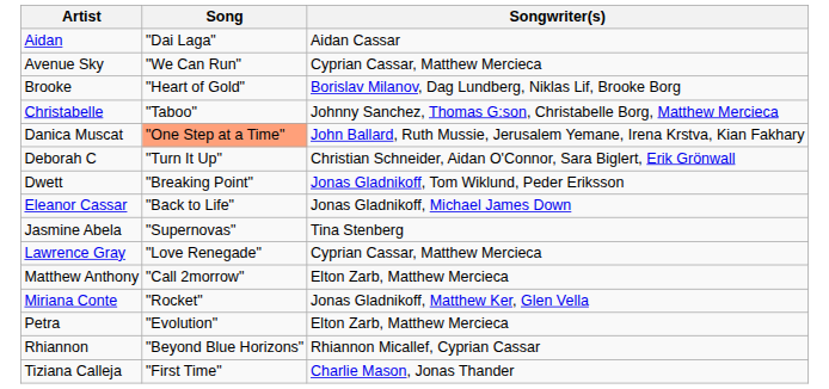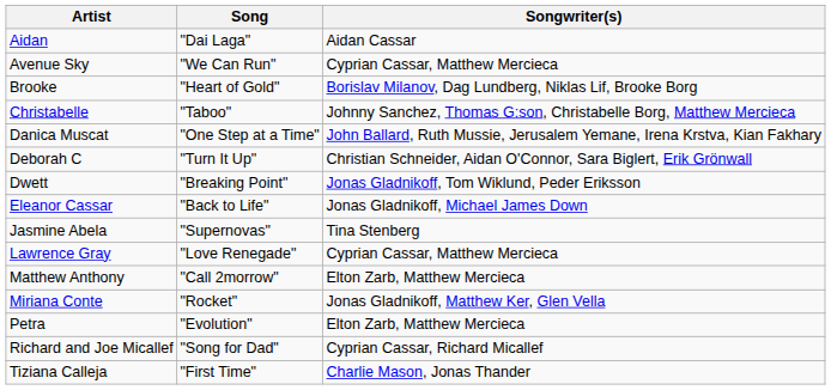Danica Muscat | Song: lightsalmon background -> no background
- row: Rhiannon | "Beyond Blue Horizons" | Rhiannon Micallef, Cyprian Cassar
+ row: Richard and Joe Micallef | "Song for Dad" | Cyprian Cassar, Richard Micallef
